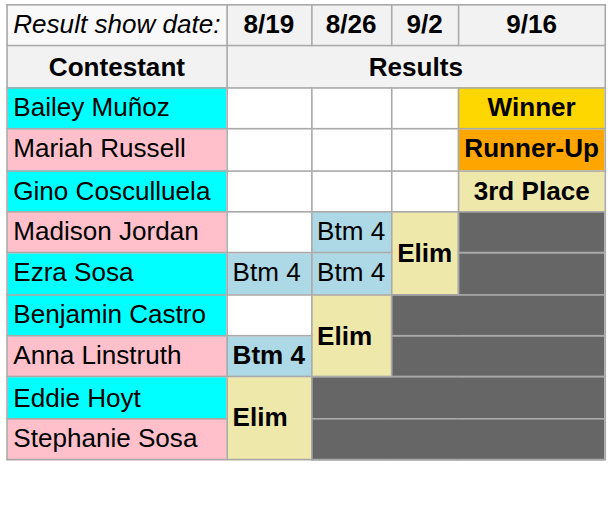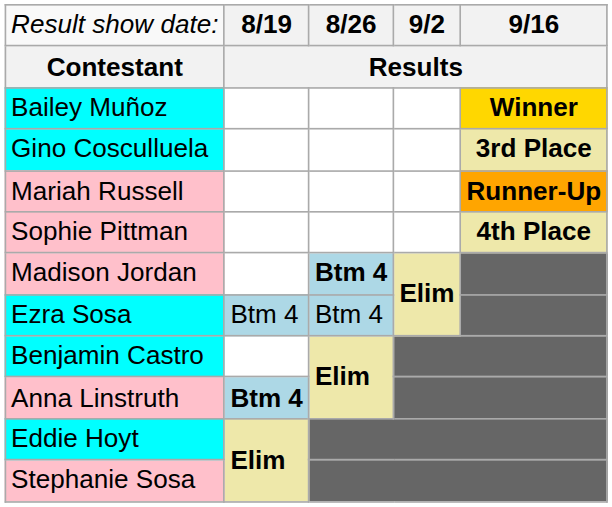rows swapped: Mariah Russell <-> Gino Cosculluela
+ row: Sophie Pittman | 4th Place
Madison Jordan | column 3: normal -> bold
